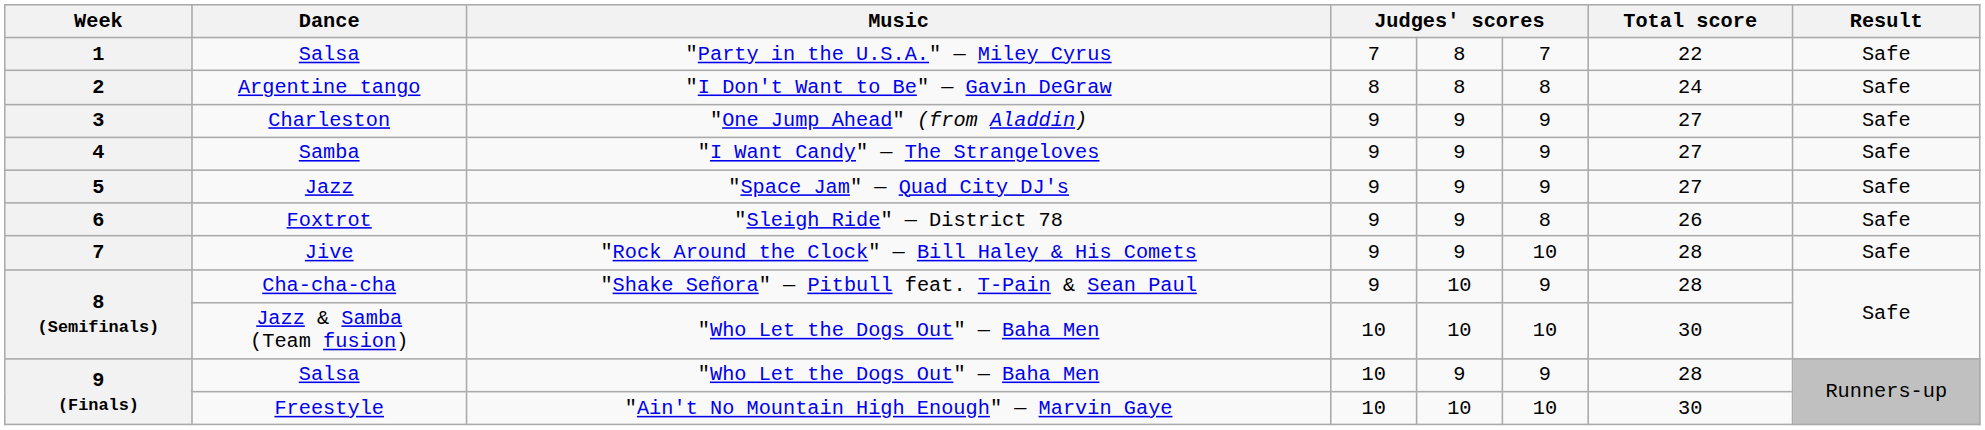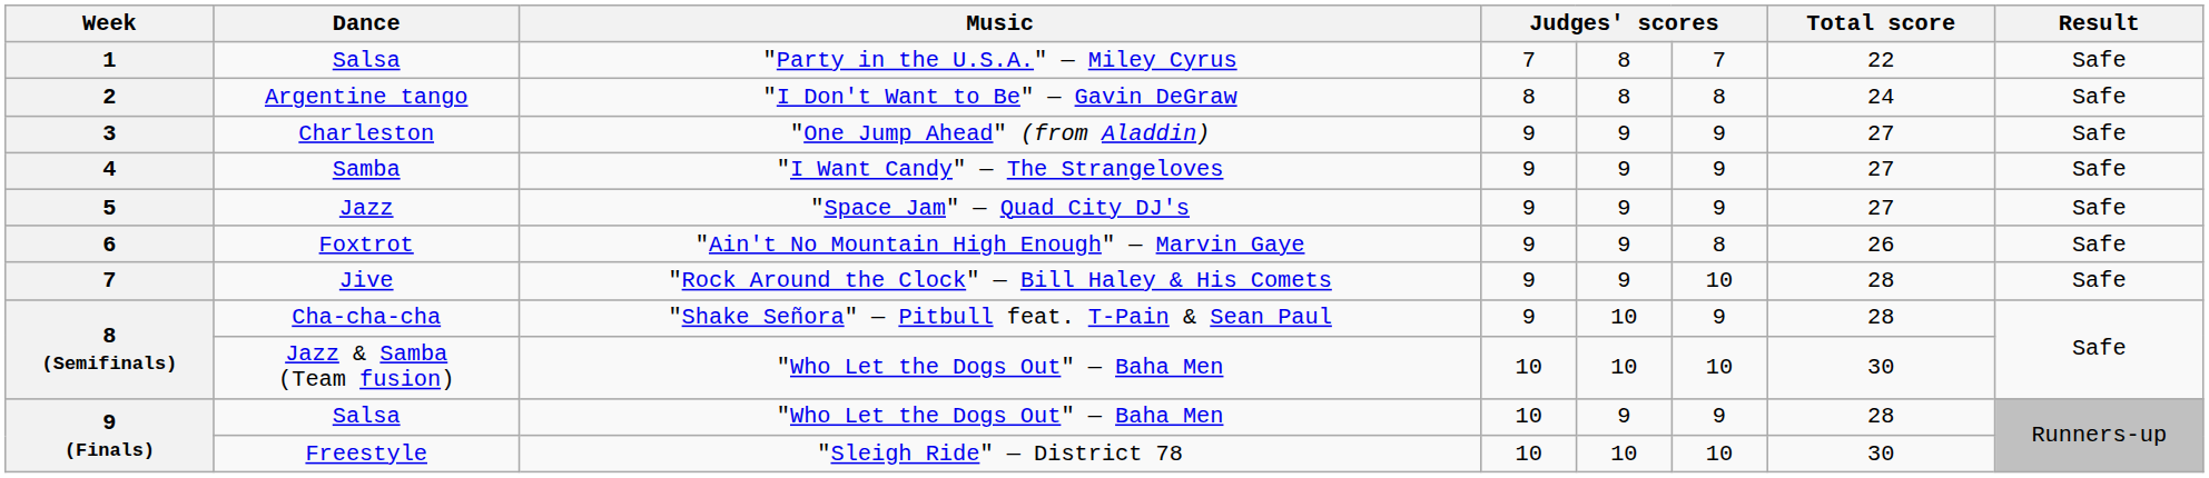Foxtrot | Music: "Sleigh Ride" — District 78 -> "Ain't No Mountain High Enough" — Marvin Gaye
Freestyle | Music: "Ain't No Mountain High Enough" — Marvin Gaye -> "Sleigh Ride" — District 78
